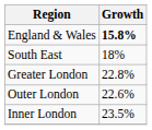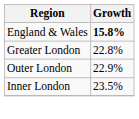- row: South East | 18%
Outer London | Growth: 22.6% -> 22.9%
